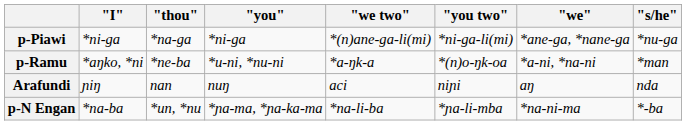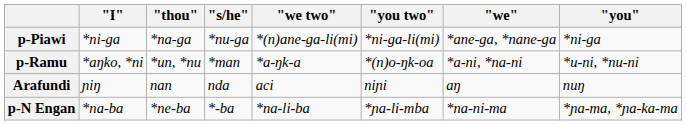columns swapped: "s/he" <-> "you"
p-Ramu | "thou": *ne-ba -> *un, *nu
p-N Engan | "thou": *un, *nu -> *ne-ba
